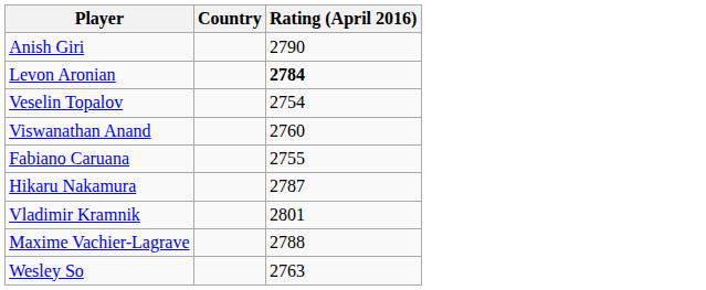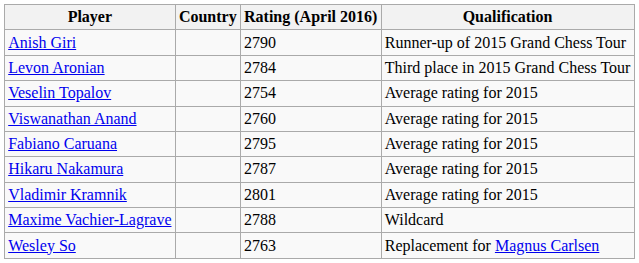+ column: Qualification | Runner-up of 2015 Grand Chess Tour | Third place in 2015 Grand Chess Tour | Average rating for 2015 | Average rating for 2015 | Average rating for 2015 | Average rating for 2015 | Average rating for 2015 | Wildcard | Replacement for Magnus Carlsen
Levon Aronian | Rating (April 2016): bold -> normal
Fabiano Caruana | Rating (April 2016): 2755 -> 2795
